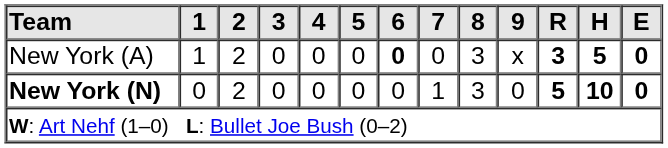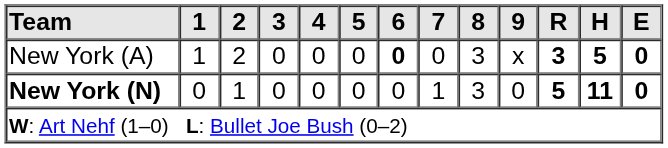New York (N) | 2: 2 -> 1
New York (N) | H: 10 -> 11
